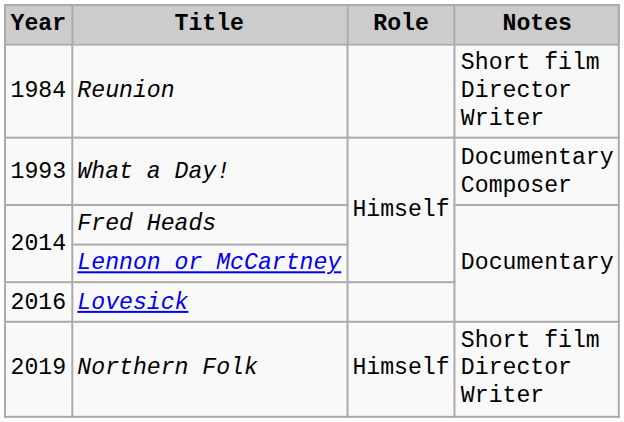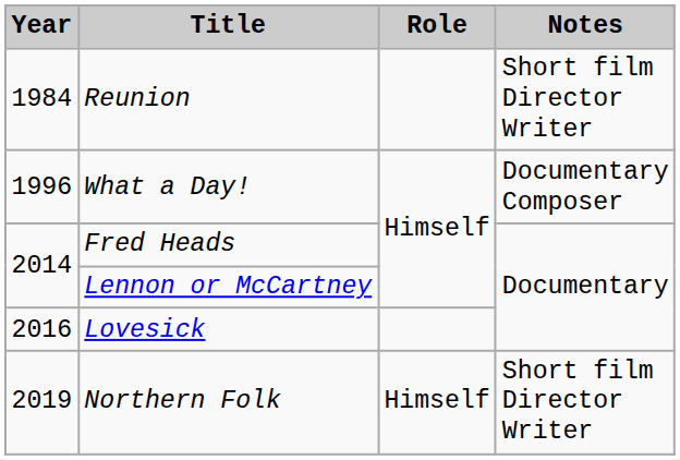What a Day! | Year: 1993 -> 1996
